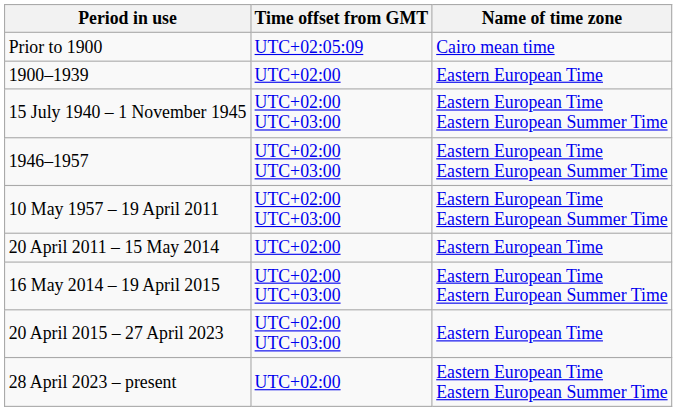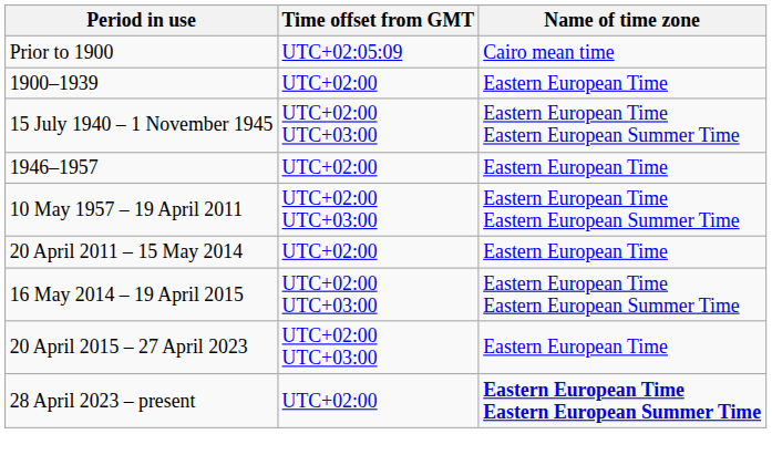1946–1957 | Time offset from GMT: UTC+02:00 UTC+03:00 -> UTC+02:00
1946–1957 | Name of time zone: Eastern European Time Eastern European Summer Time -> Eastern European Time
28 April 2023 – present | Name of time zone: normal -> bold
